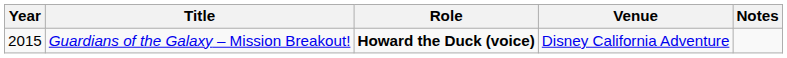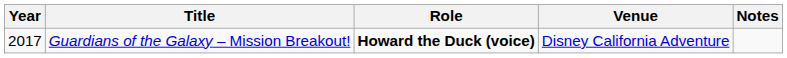Guardians of the Galaxy – Mission Breakout! | Year: 2015 -> 2017
